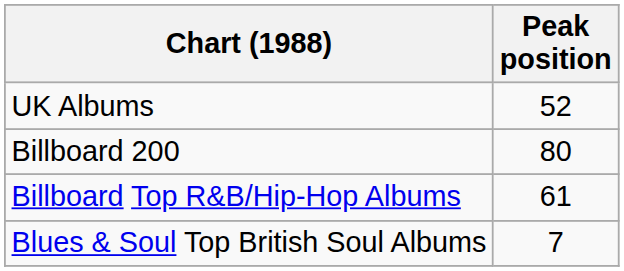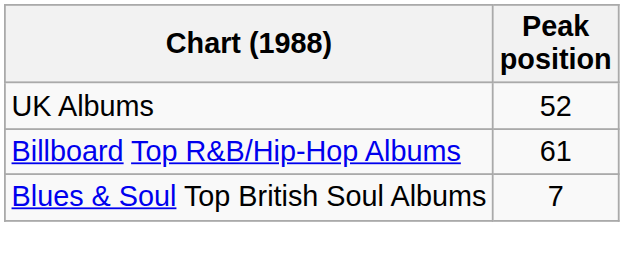- row: Billboard 200 | 80
